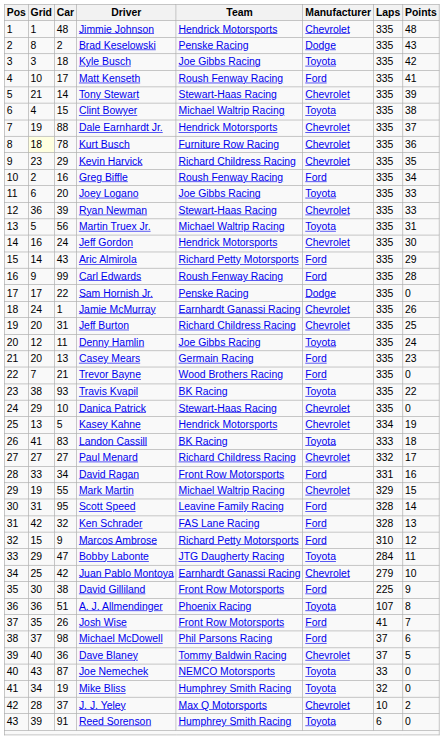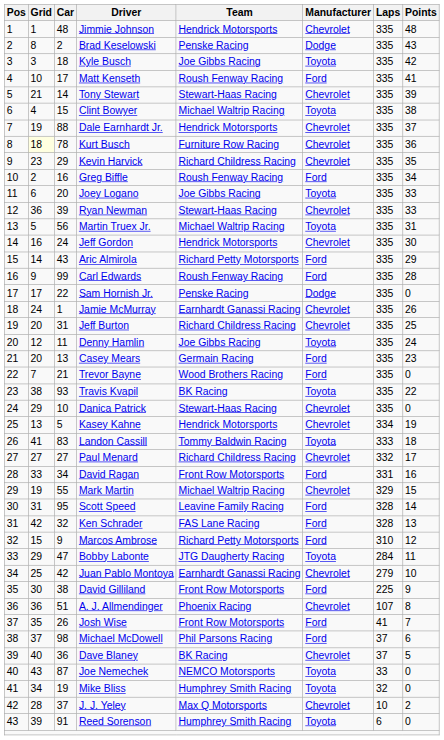Landon Cassill | Team: BK Racing -> Tommy Baldwin Racing
A. J. Allmendinger | Manufacturer: Toyota -> Chevrolet
Dave Blaney | Team: Tommy Baldwin Racing -> BK Racing
